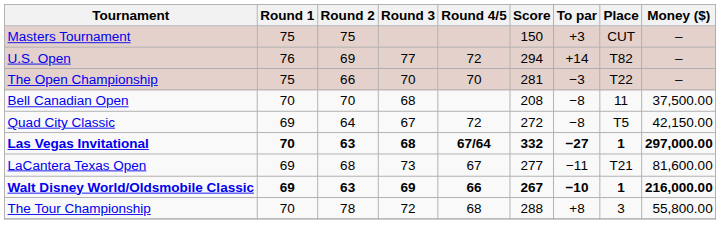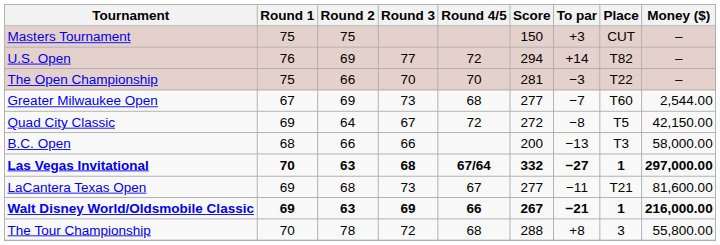+ row: Greater Milwaukee Open | 67 | 69 | 73 | 68 | 277 | −7 | T60 | 2,544.00
- row: Bell Canadian Open | 70 | 70 | 68 | 208 | −8 | 11 | 37,500.00
+ row: B.C. Open | 68 | 66 | 66 | 200 | −13 | T3 | 58,000.00
Walt Disney World/Oldsmobile Classic | To par: −10 -> −21
